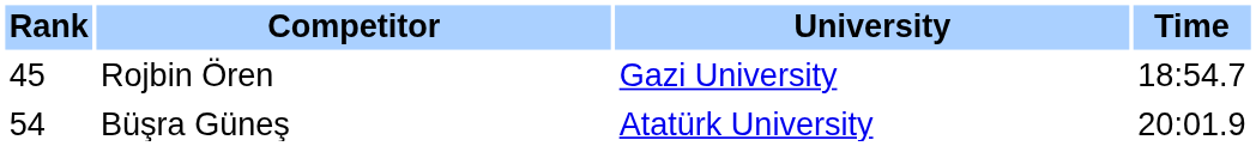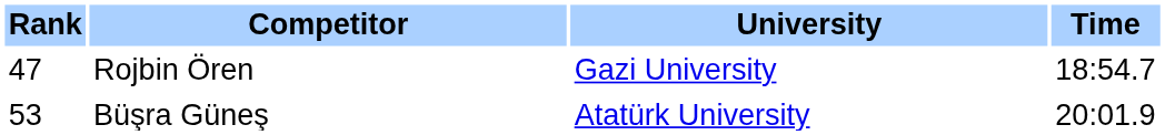Rojbin Ören | Rank: 45 -> 47
Büşra Güneş | Rank: 54 -> 53
